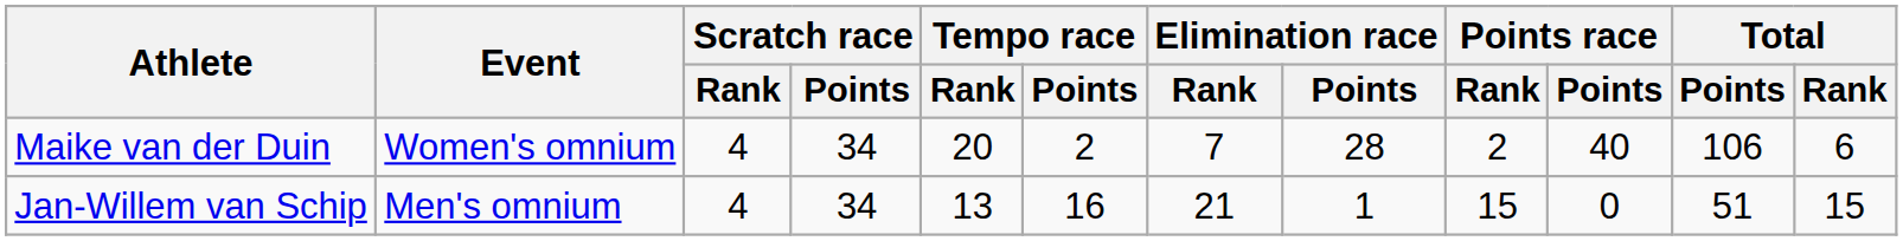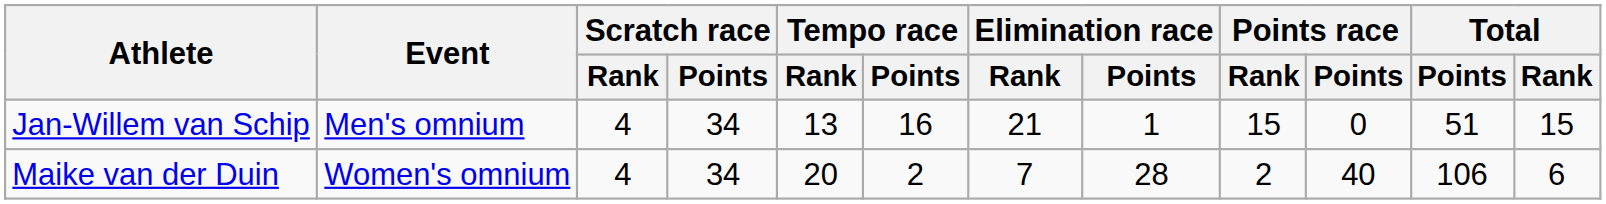rows swapped: Jan-Willem van Schip <-> Maike van der Duin
